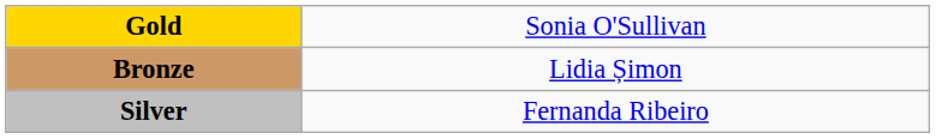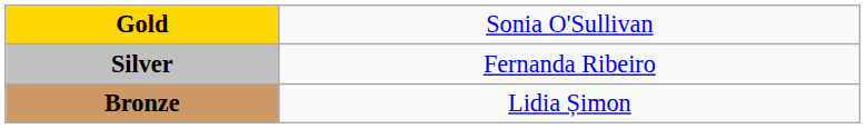rows swapped: Silver <-> Bronze
